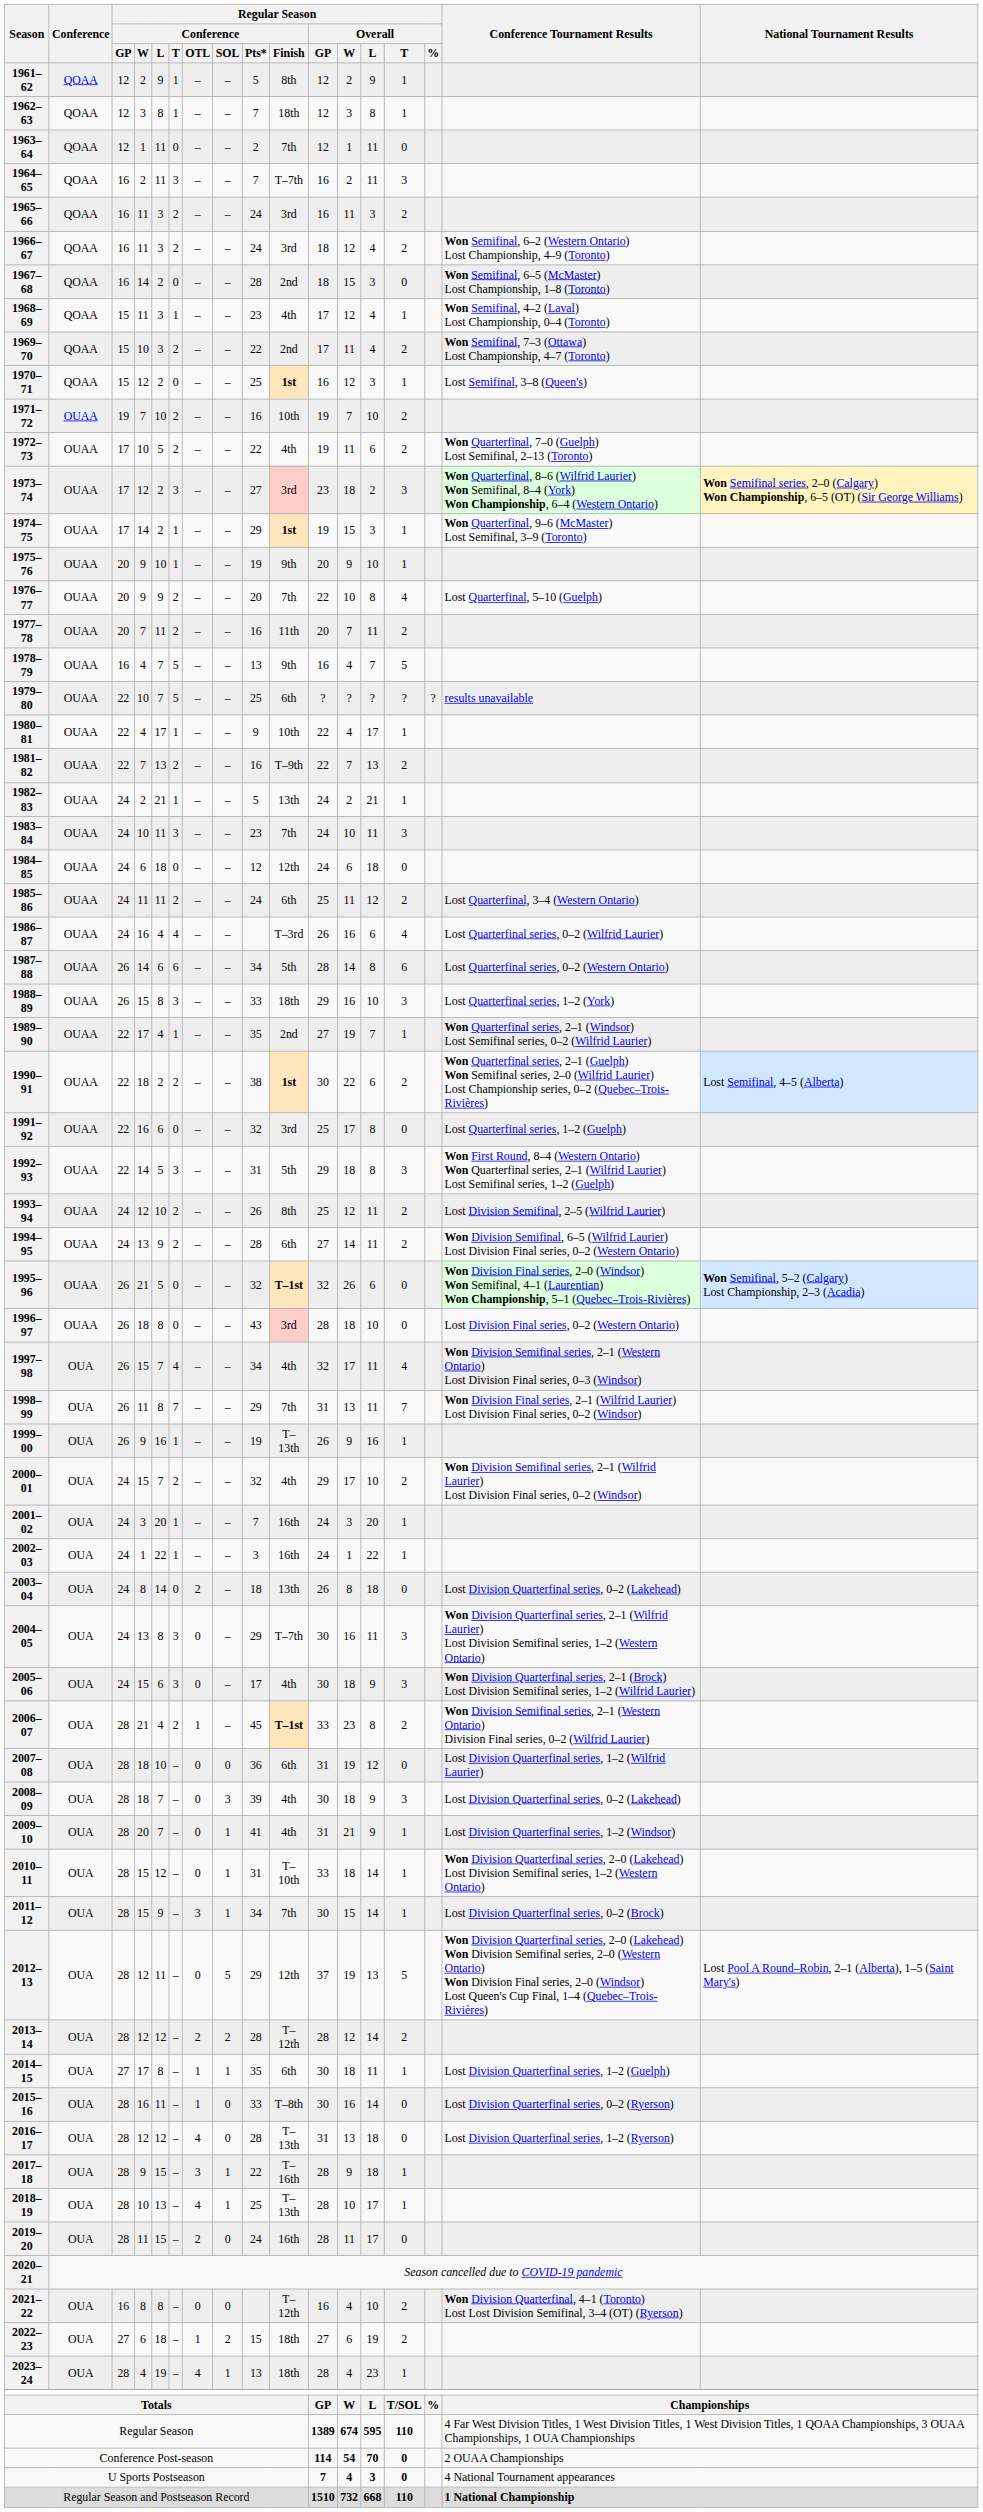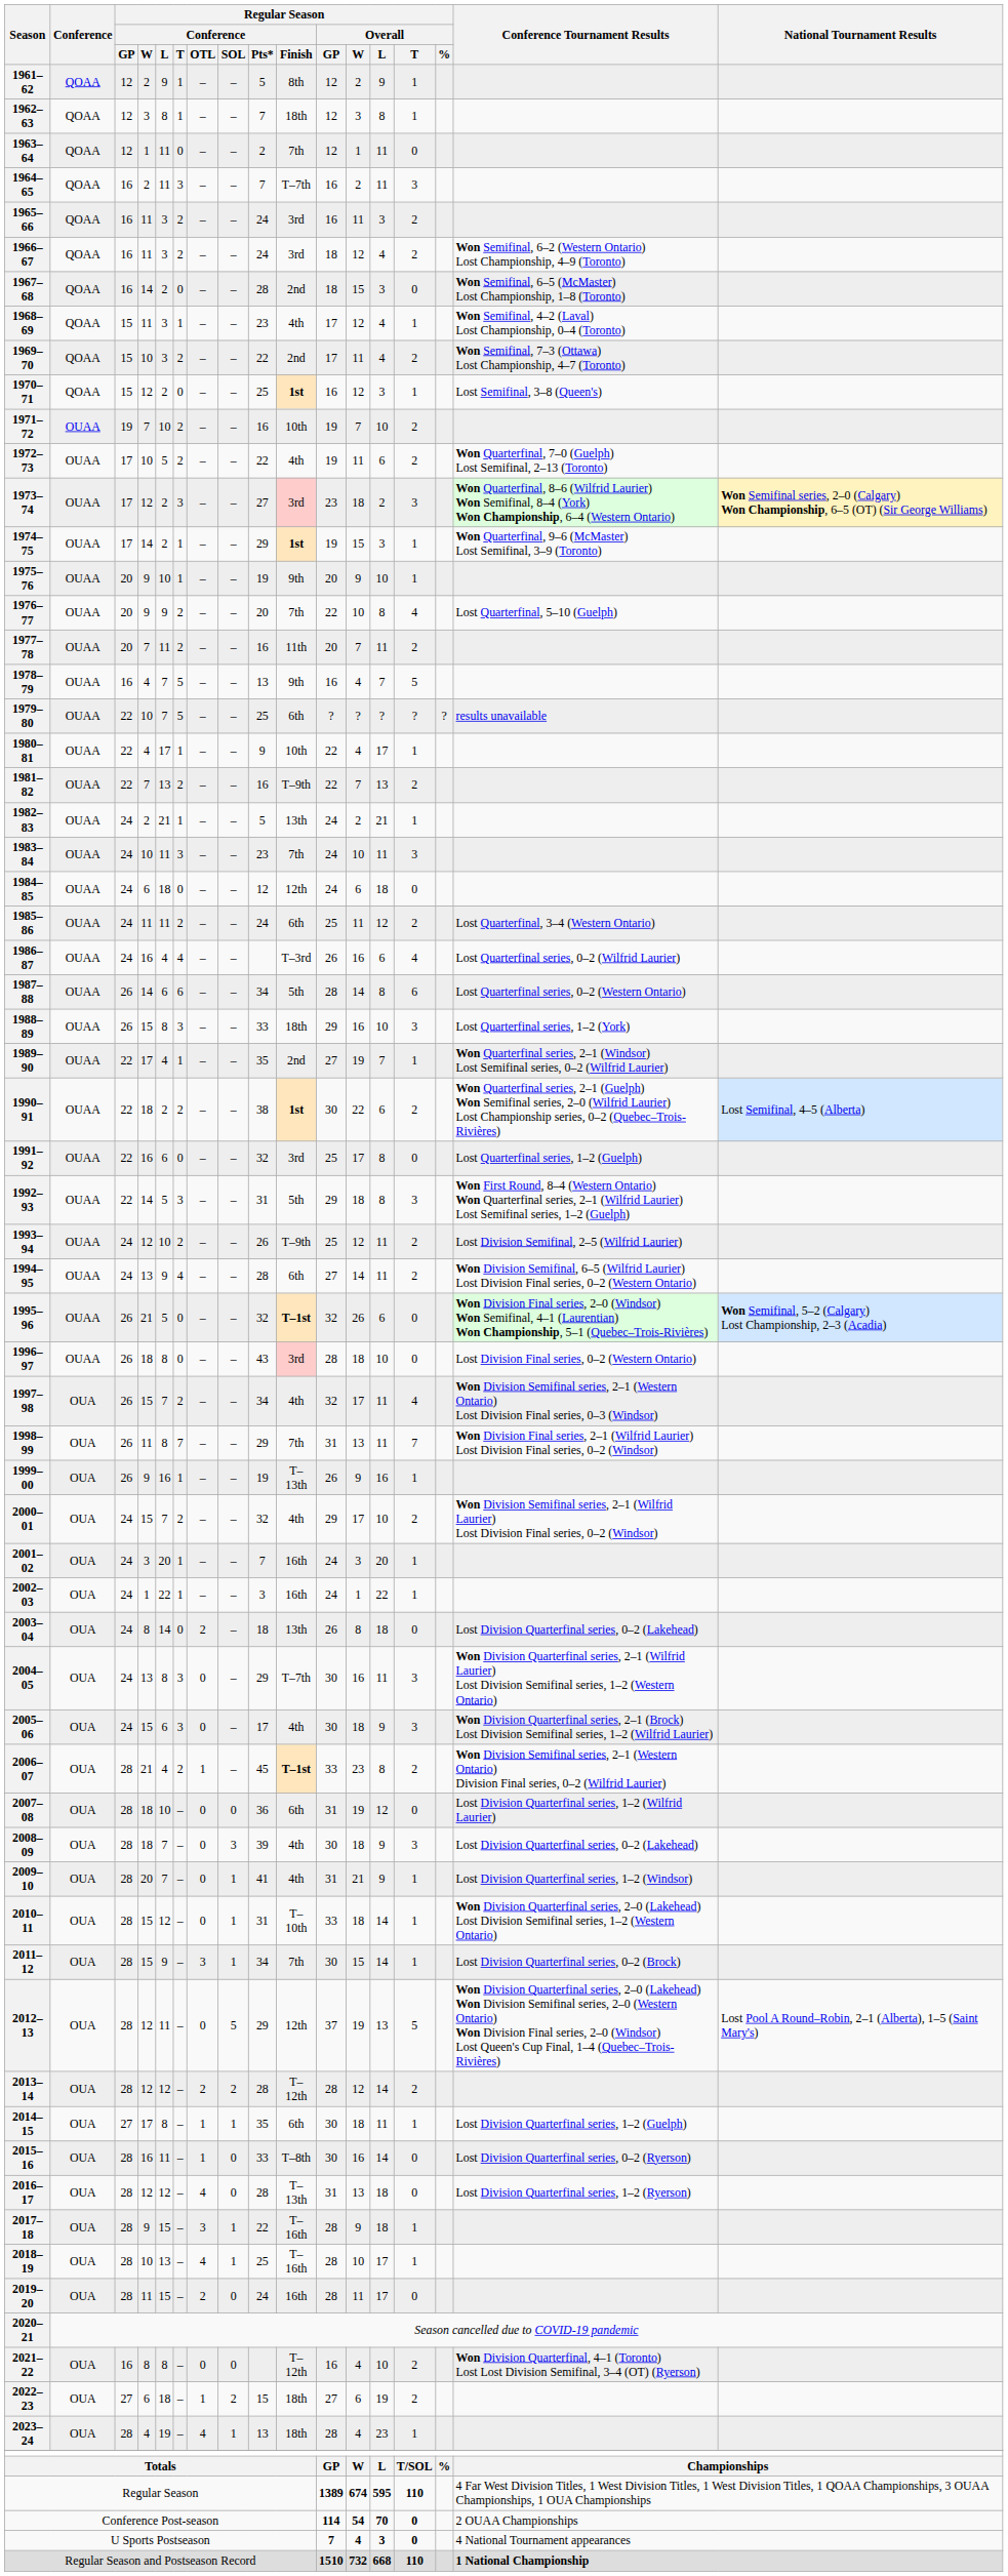1993–94 | Regular Season / Conference / Finish: 8th -> T–9th
1994–95 | Regular Season / Conference / T: 2 -> 4
1997–98 | Regular Season / Conference / T: 4 -> 2
2018–19 | Regular Season / Conference / Finish: T–13th -> T–16th
